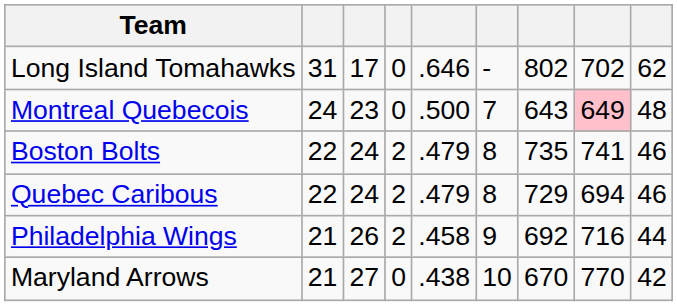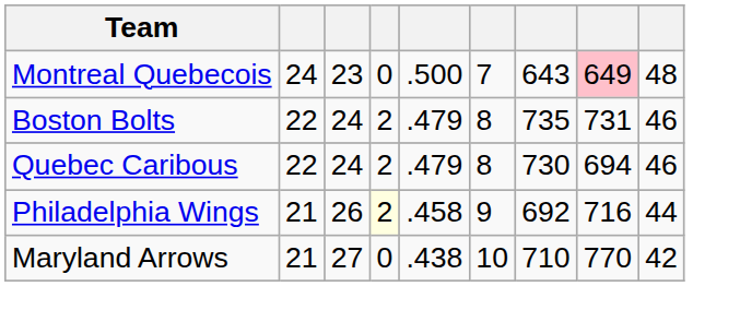- row: Long Island Tomahawks | 31 | 17 | 0 | .646 | - | 802 | 702 | 62
Boston Bolts | column 8: 741 -> 731
Quebec Caribous | column 7: 729 -> 730
Philadelphia Wings | column 4: no background -> lightyellow background
Maryland Arrows | column 7: 670 -> 710
